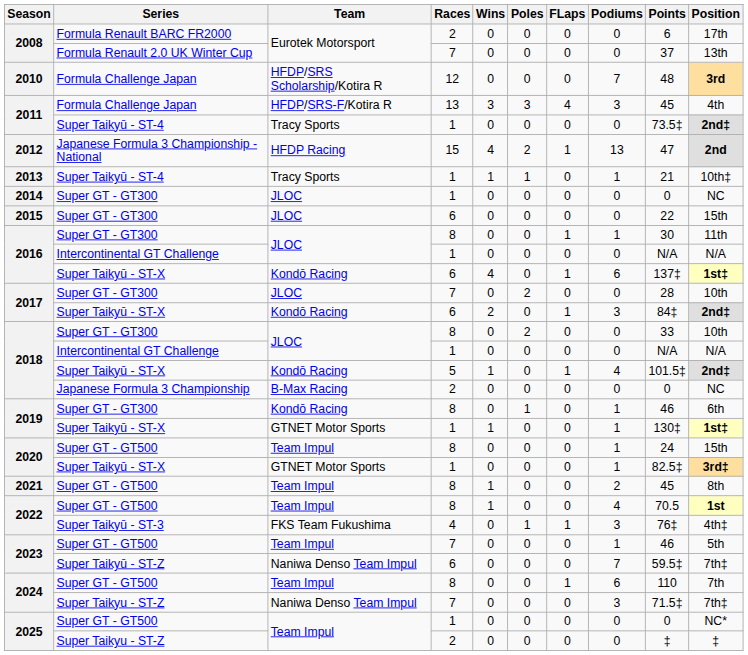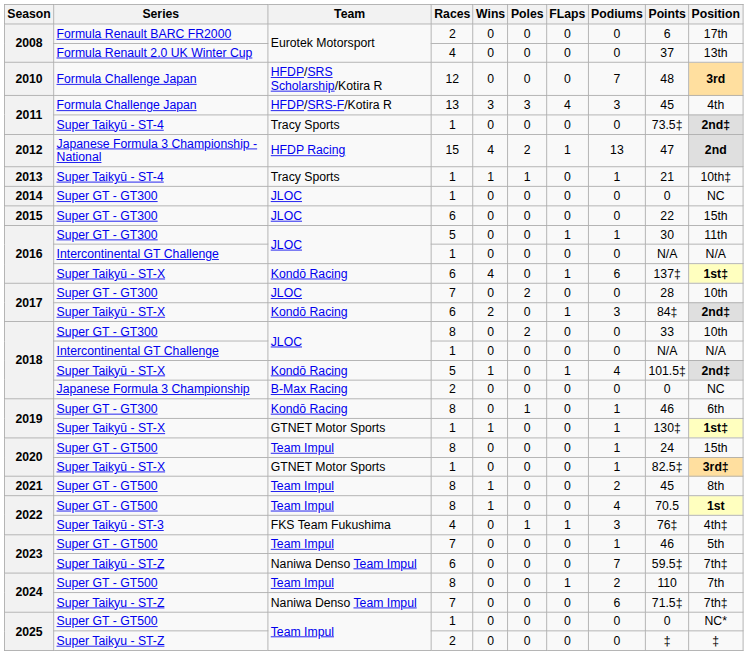2008 / Formula Renault 2.0 UK Winter Cup | Races: 7 -> 4
2016 / Super GT - GT300 | Races: 8 -> 5
2024 / Super GT - GT500 | Podiums: 6 -> 2
2024 / Super Taikyu - ST-Z | Podiums: 3 -> 6
